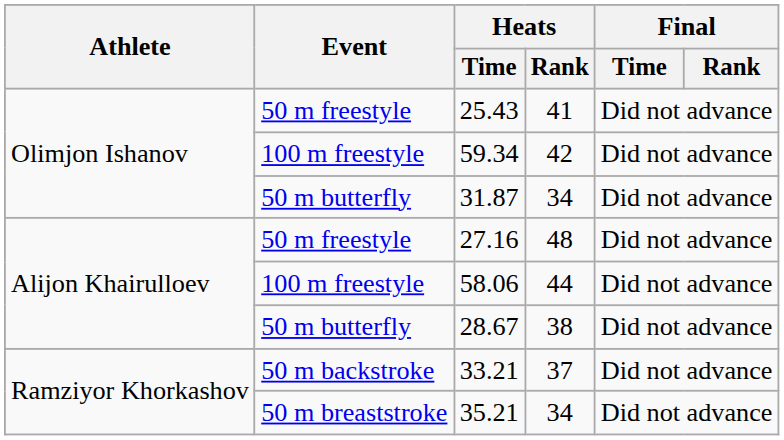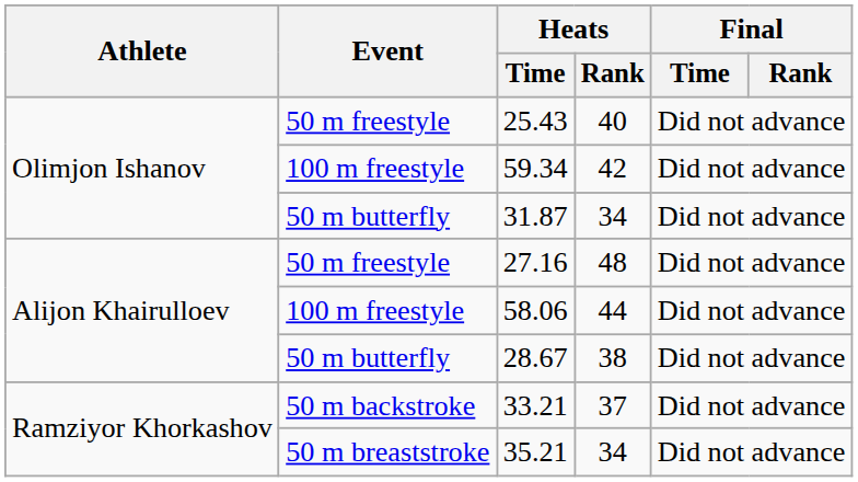25.43 | Heats / Rank: 41 -> 40
